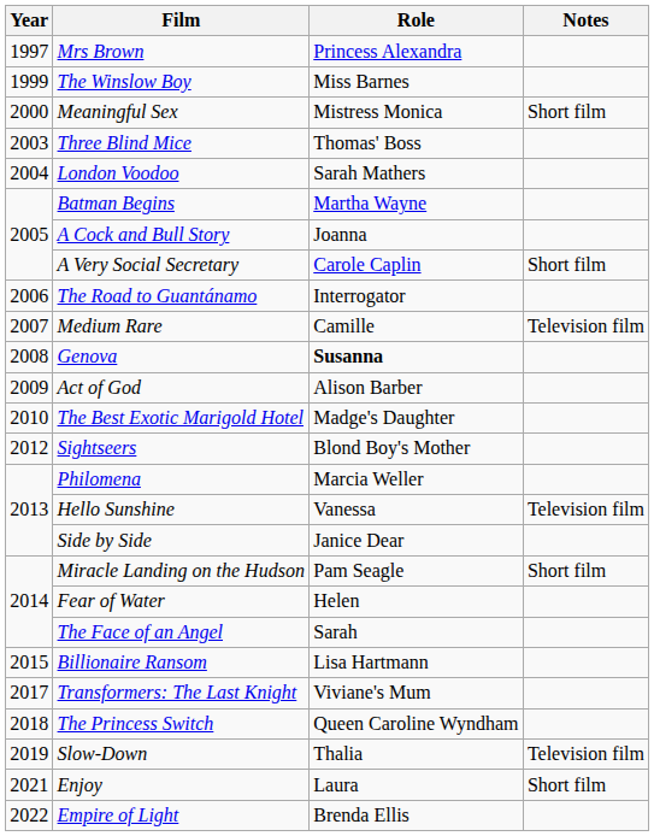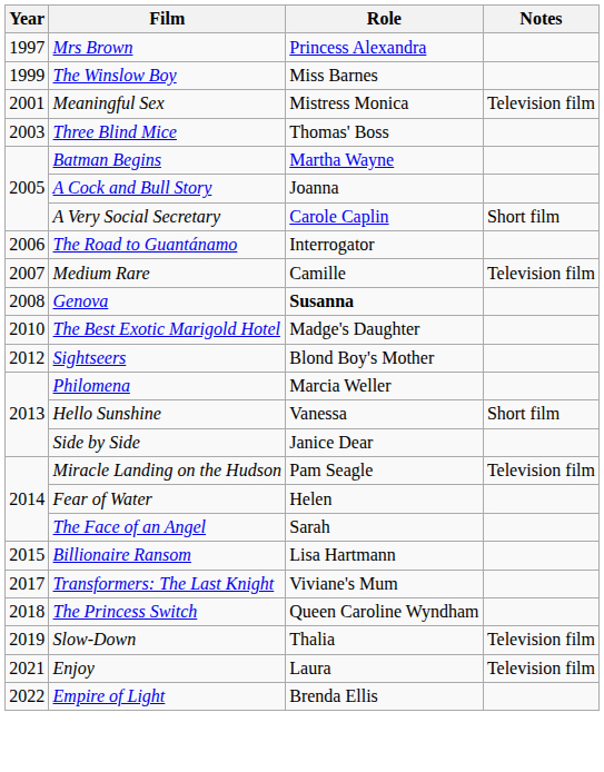Meaningful Sex | Year: 2000 -> 2001
Meaningful Sex | Notes: Short film -> Television film
- row: 2004 | London Voodoo | Sarah Mathers
- row: 2009 | Act of God | Alison Barber
Hello Sunshine | Notes: Television film -> Short film
Miracle Landing on the Hudson | Notes: Short film -> Television film
Enjoy | Notes: Short film -> Television film
